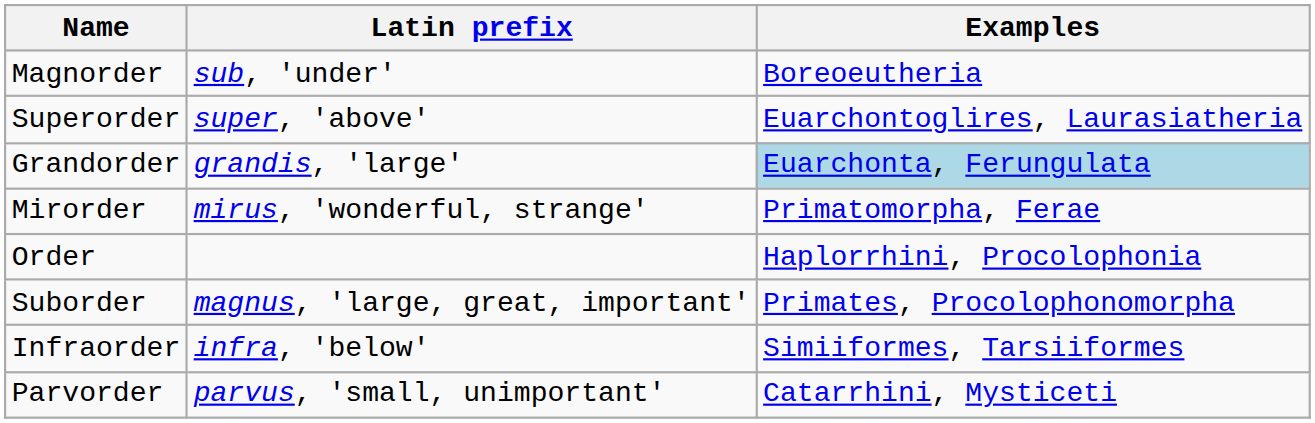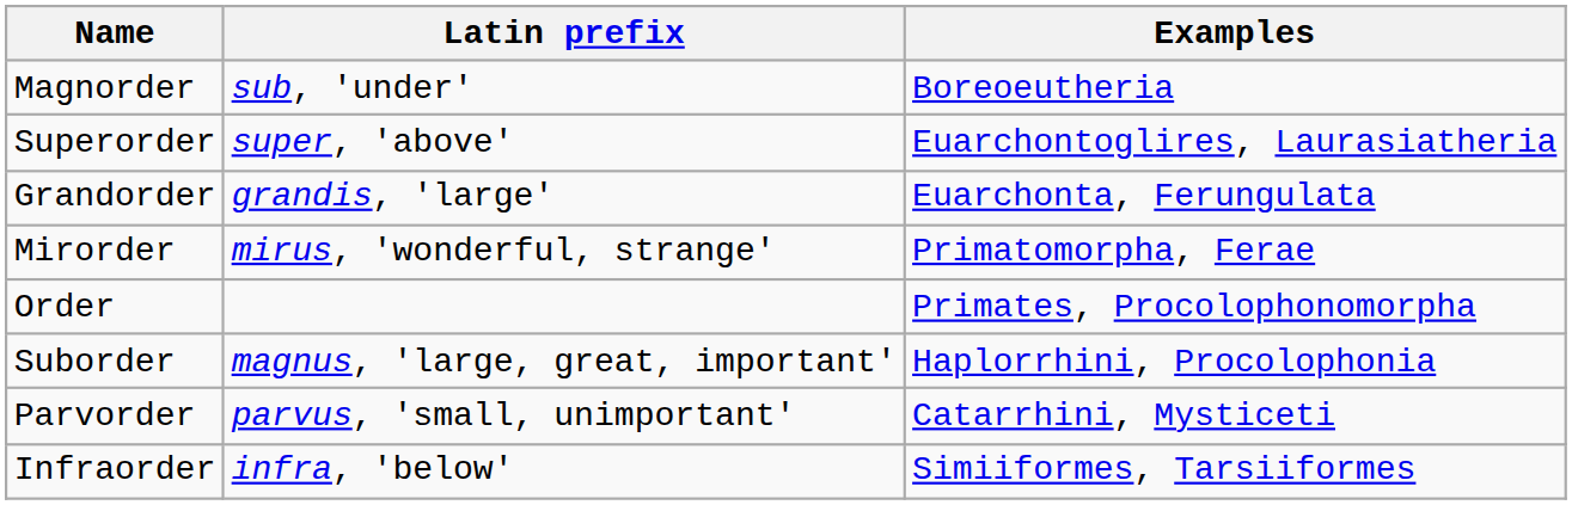Grandorder | Examples: lightblue background -> no background
Order | Examples: Haplorrhini, Procolophonia -> Primates, Procolophonomorpha
Suborder | Examples: Primates, Procolophonomorpha -> Haplorrhini, Procolophonia
rows swapped: Infraorder <-> Parvorder
